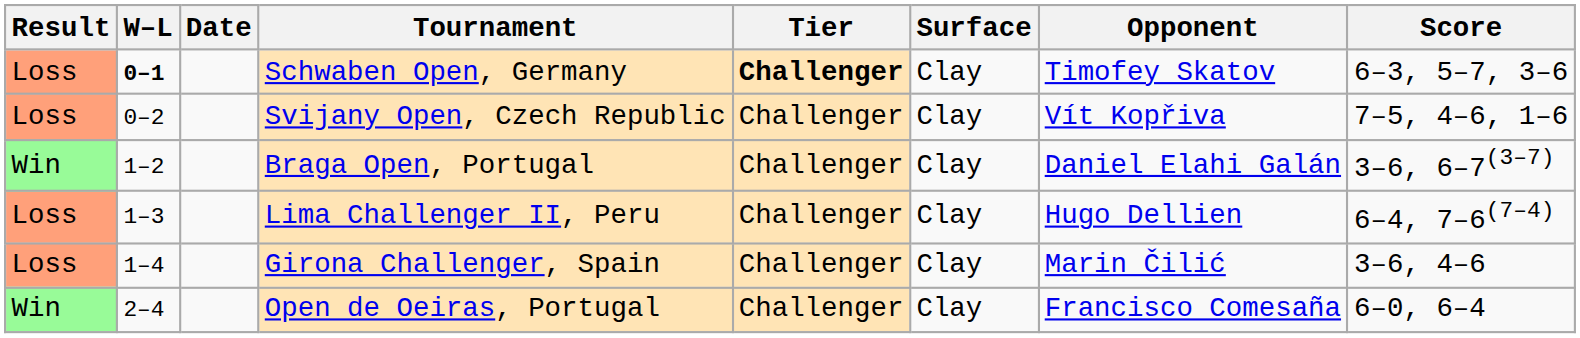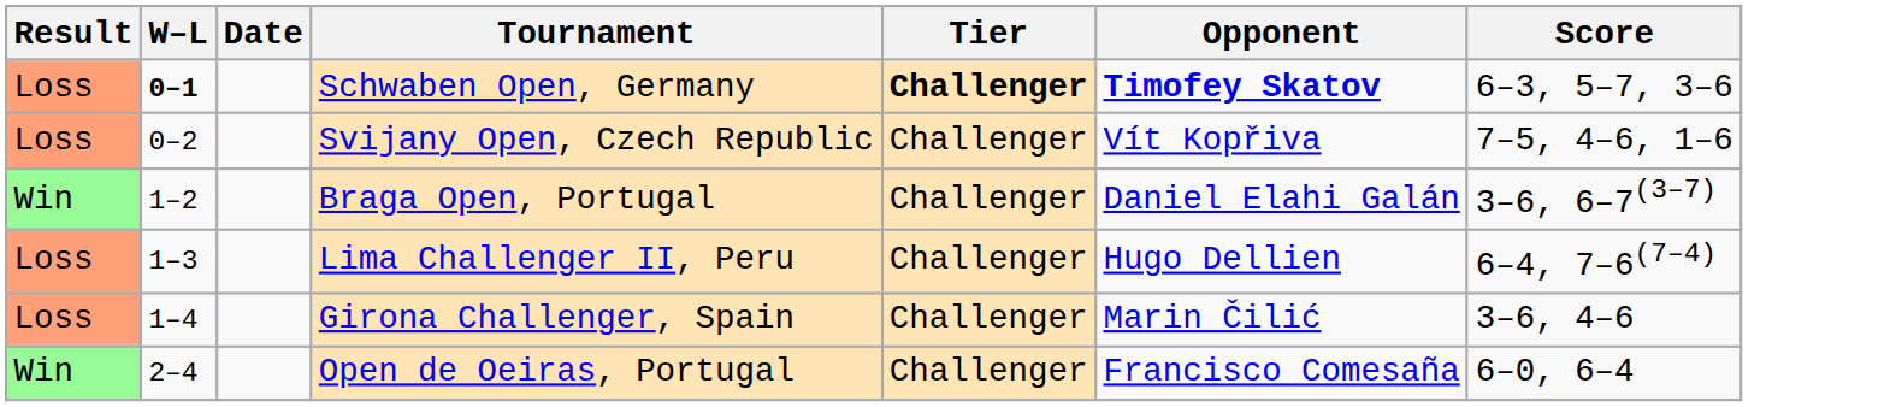- column: Surface | Clay | Clay | Clay | Clay | Clay | Clay
Schwaben Open, Germany | Opponent: normal -> bold
